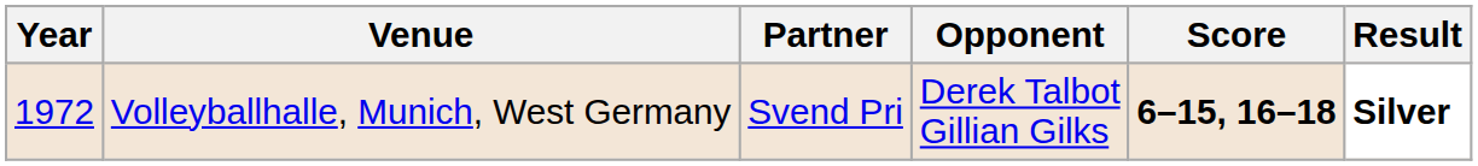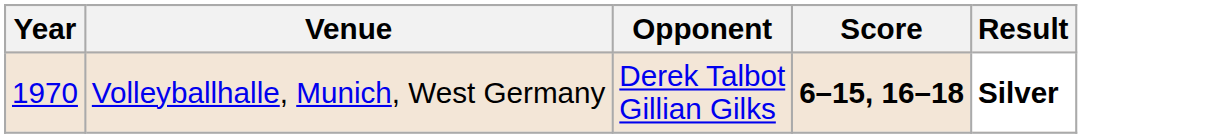- column: Partner | Svend Pri
Volleyballhalle, Munich, West Germany | Year: 1972 -> 1970
